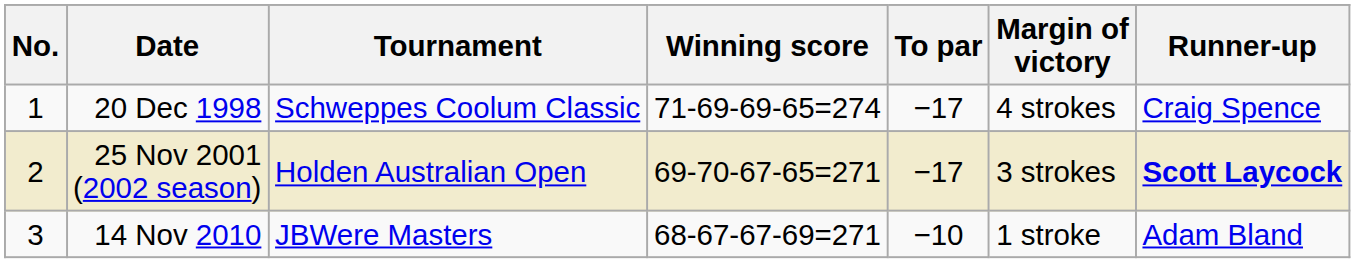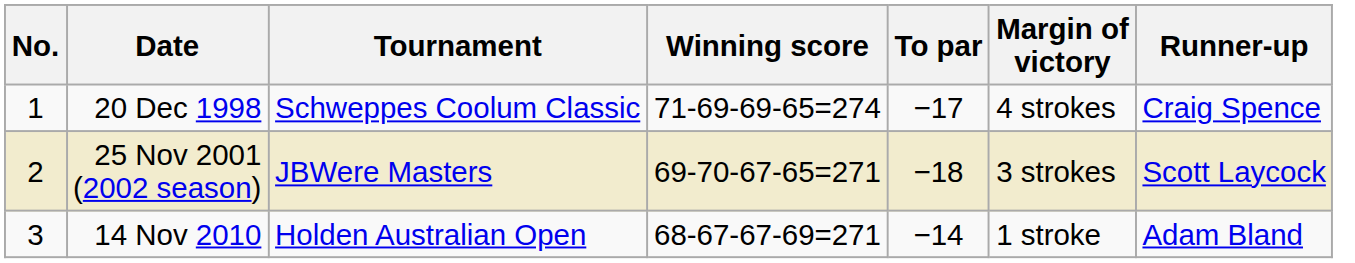25 Nov 2001 (2002 season) | Tournament: Holden Australian Open -> JBWere Masters
25 Nov 2001 (2002 season) | To par: −17 -> −18
25 Nov 2001 (2002 season) | Runner-up: bold -> normal
14 Nov 2010 | Tournament: JBWere Masters -> Holden Australian Open
14 Nov 2010 | To par: −10 -> −14
